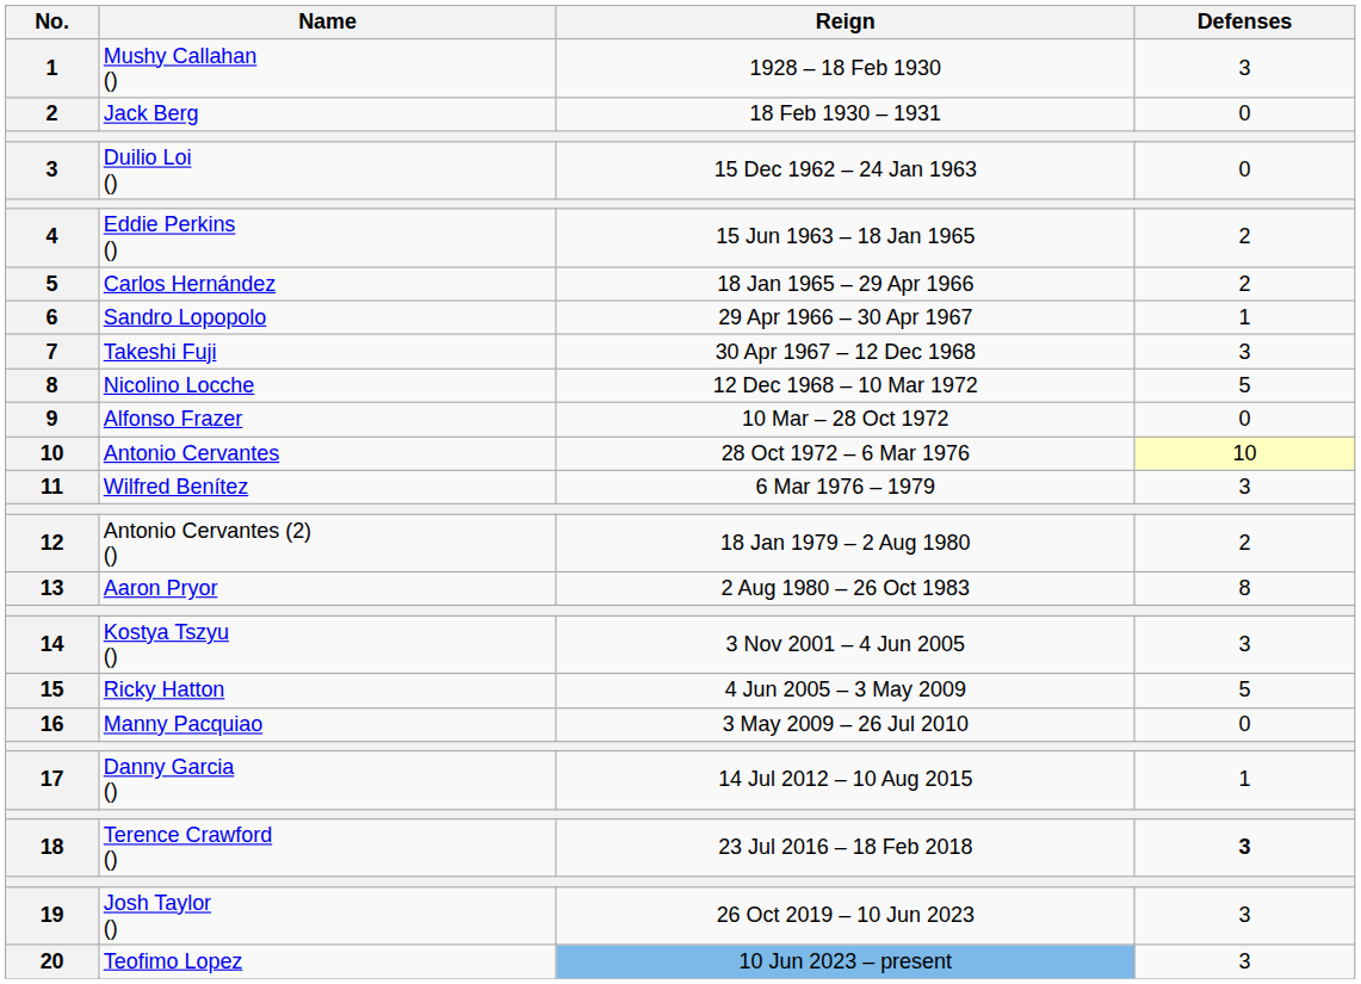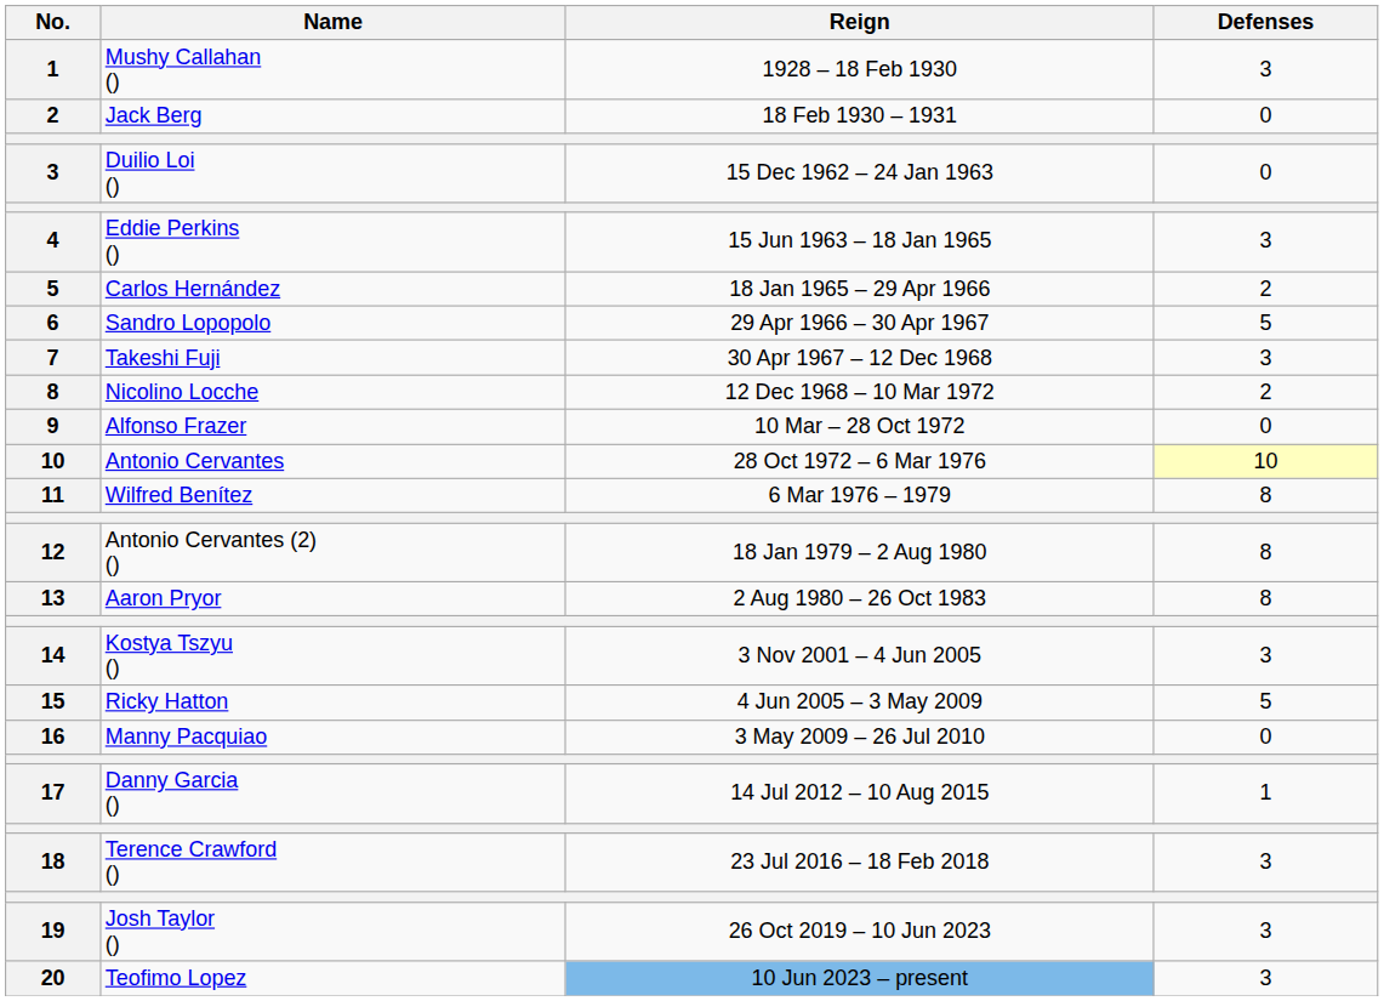Eddie Perkins () | Defenses: 2 -> 3
Sandro Lopopolo | Defenses: 1 -> 5
Nicolino Locche | Defenses: 5 -> 2
Wilfred Benítez | Defenses: 3 -> 8
Antonio Cervantes (2) () | Defenses: 2 -> 8
Terence Crawford () | Defenses: bold -> normal
